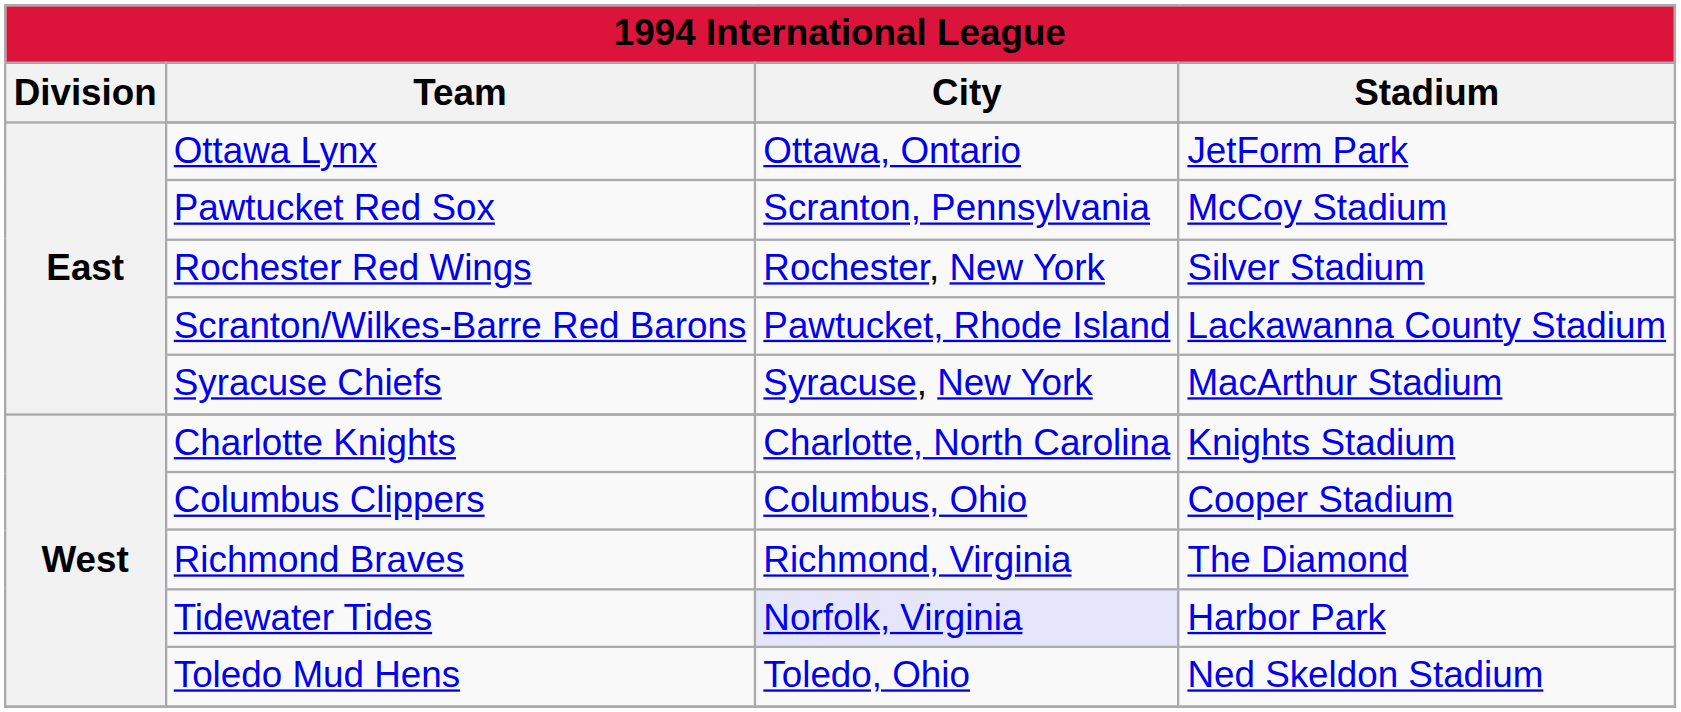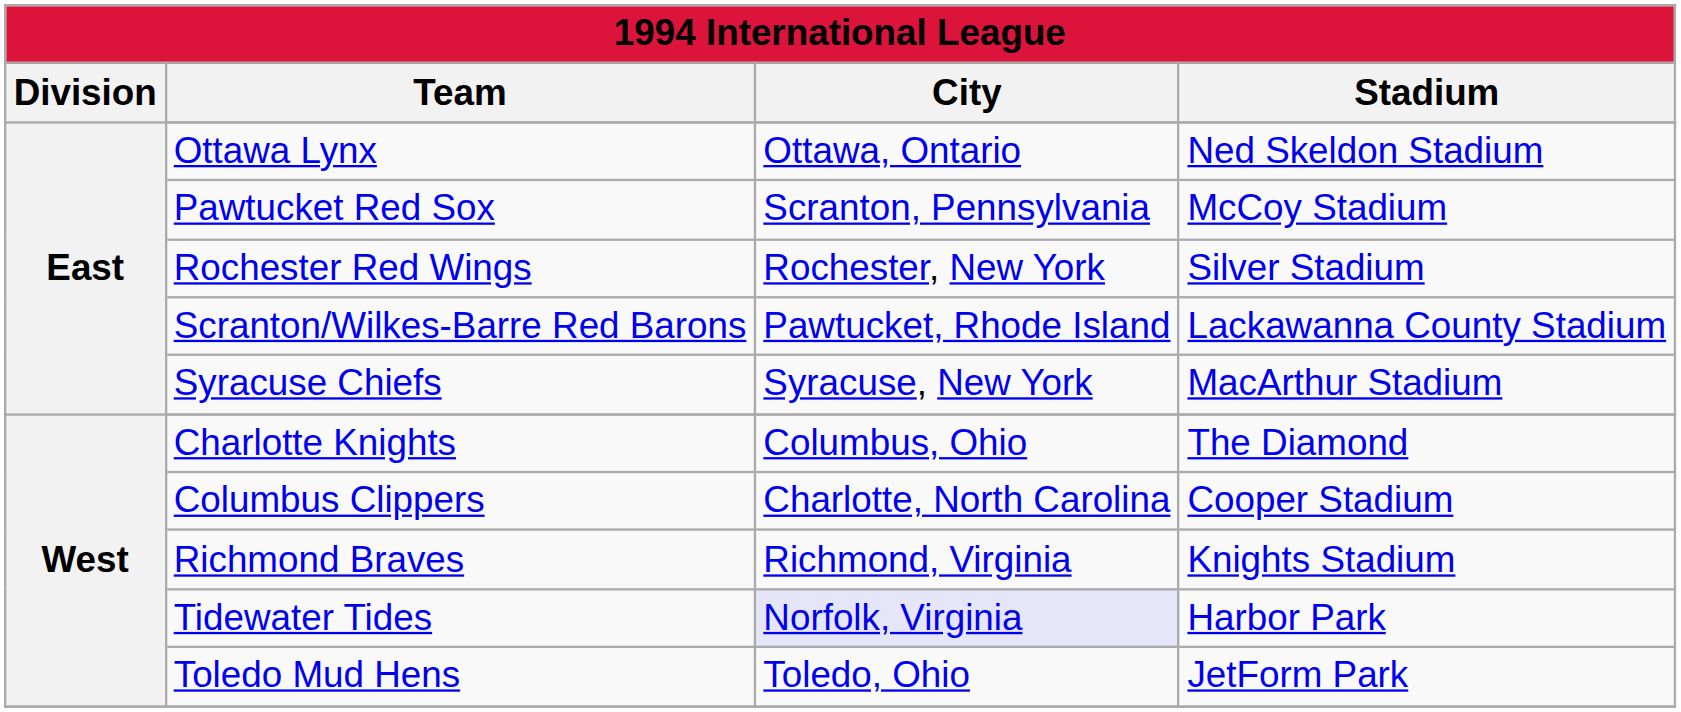Ottawa Lynx | Stadium: JetForm Park -> Ned Skeldon Stadium
Charlotte Knights | City: Charlotte, North Carolina -> Columbus, Ohio
Charlotte Knights | Stadium: Knights Stadium -> The Diamond
Columbus Clippers | City: Columbus, Ohio -> Charlotte, North Carolina
Richmond Braves | Stadium: The Diamond -> Knights Stadium
Toledo Mud Hens | Stadium: Ned Skeldon Stadium -> JetForm Park
